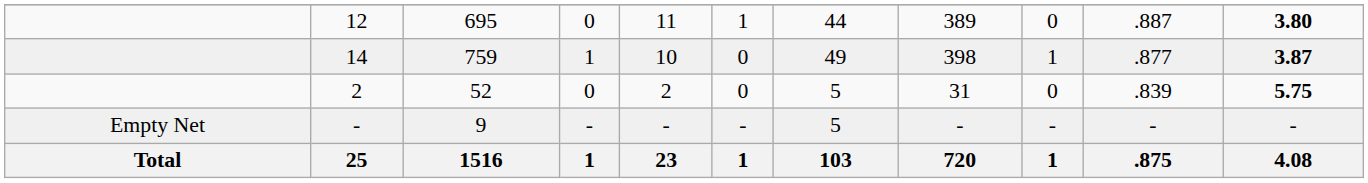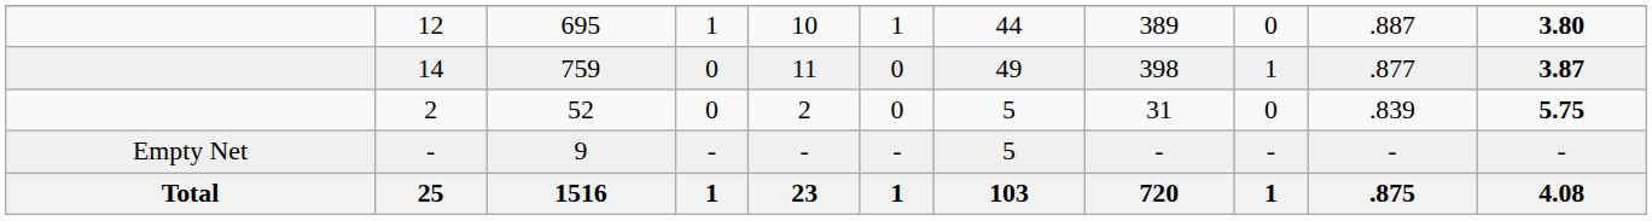12 | column 4: 0 -> 1
12 | column 5: 11 -> 10
14 | column 4: 1 -> 0
14 | column 5: 10 -> 11
